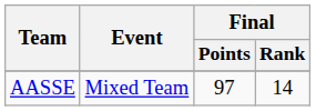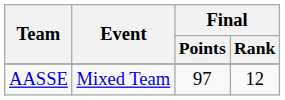AASSE | Final / Rank: 14 -> 12
